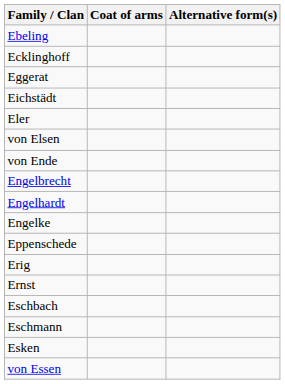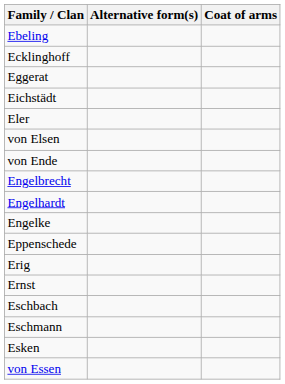columns swapped: Alternative form(s) <-> Coat of arms
